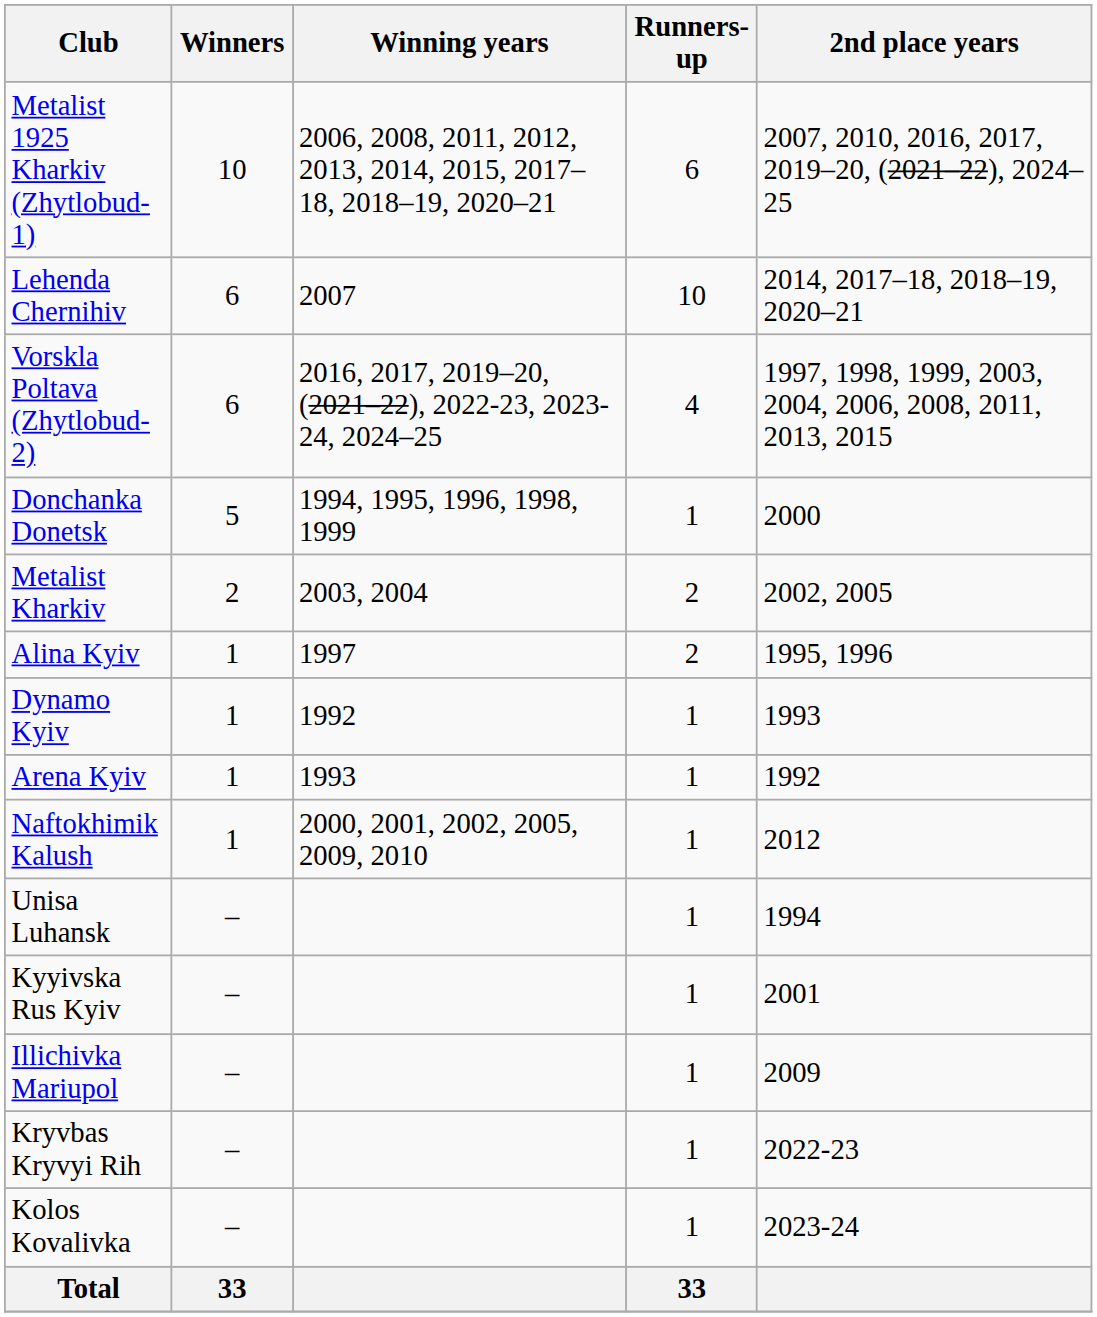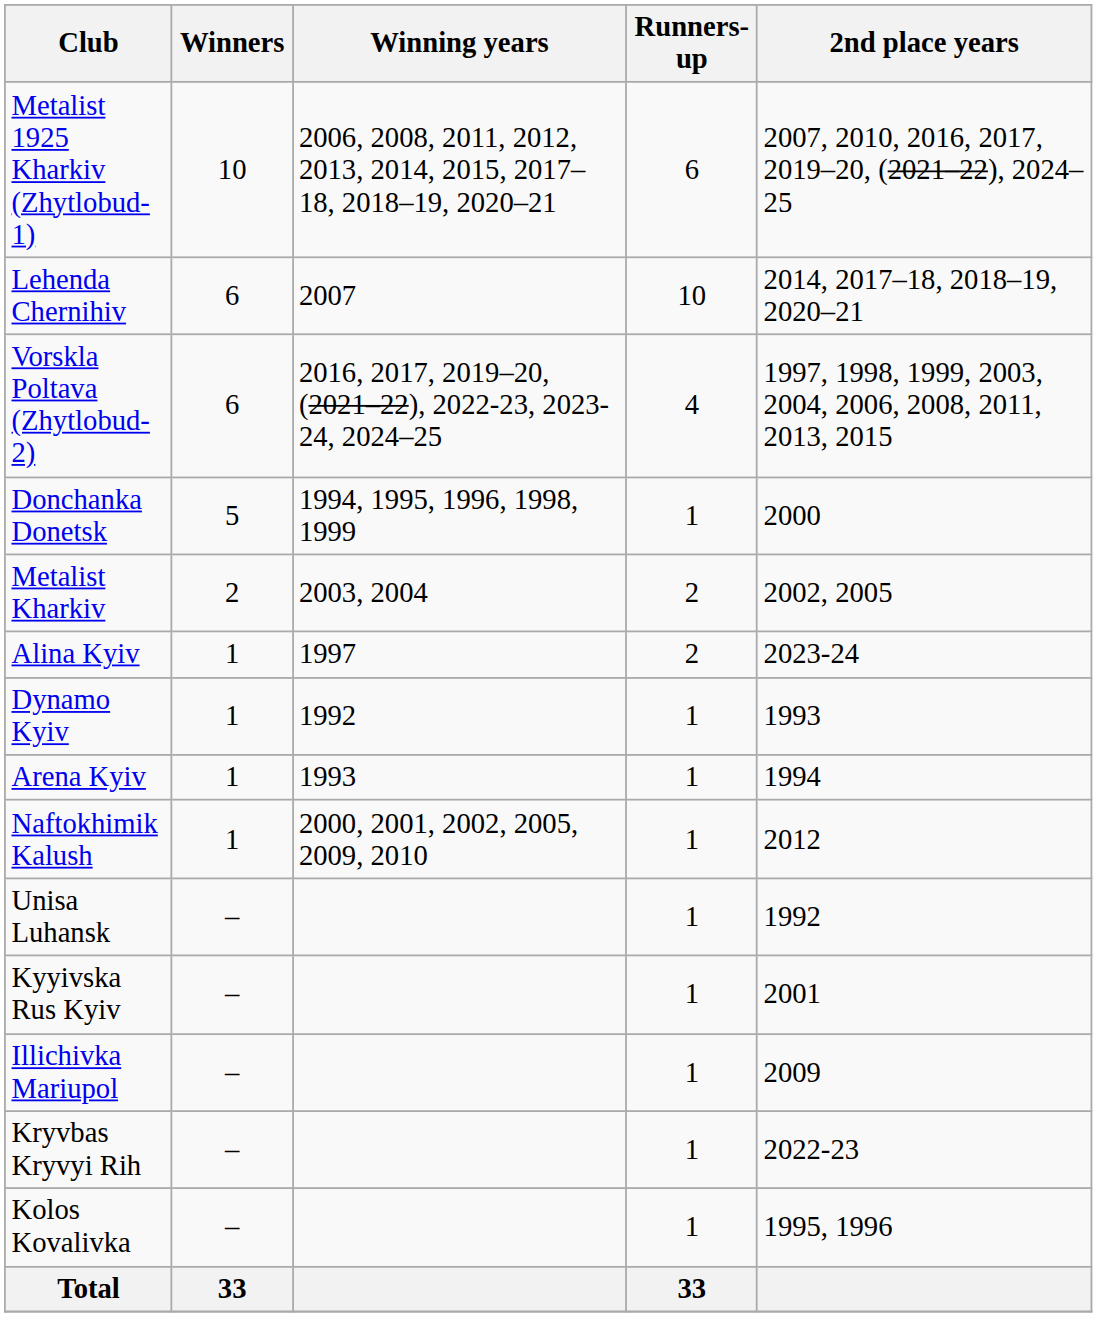Alina Kyiv | 2nd place years: 1995, 1996 -> 2023-24
Arena Kyiv | 2nd place years: 1992 -> 1994
Unisa Luhansk | 2nd place years: 1994 -> 1992
Kolos Kovalivka | 2nd place years: 2023-24 -> 1995, 1996
